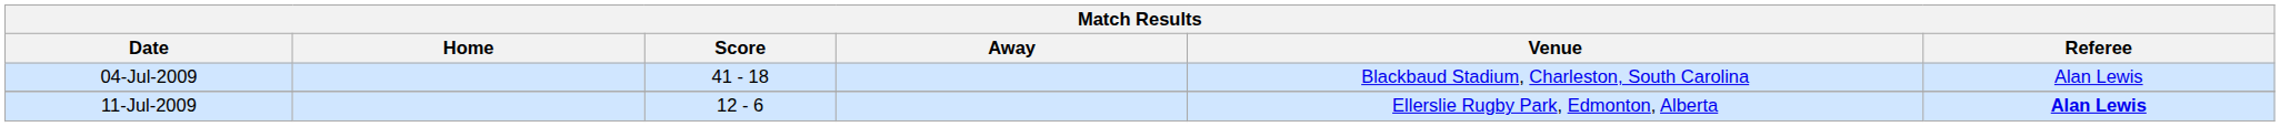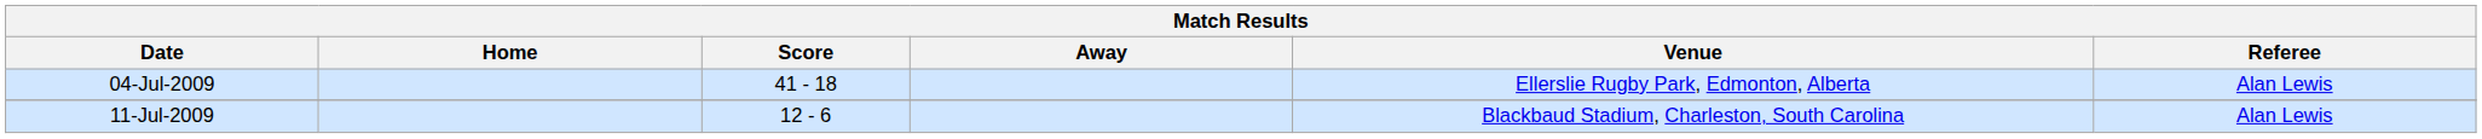04-Jul-2009 | Venue: Blackbaud Stadium, Charleston, South Carolina -> Ellerslie Rugby Park, Edmonton, Alberta
11-Jul-2009 | Venue: Ellerslie Rugby Park, Edmonton, Alberta -> Blackbaud Stadium, Charleston, South Carolina
11-Jul-2009 | Referee: bold -> normal
